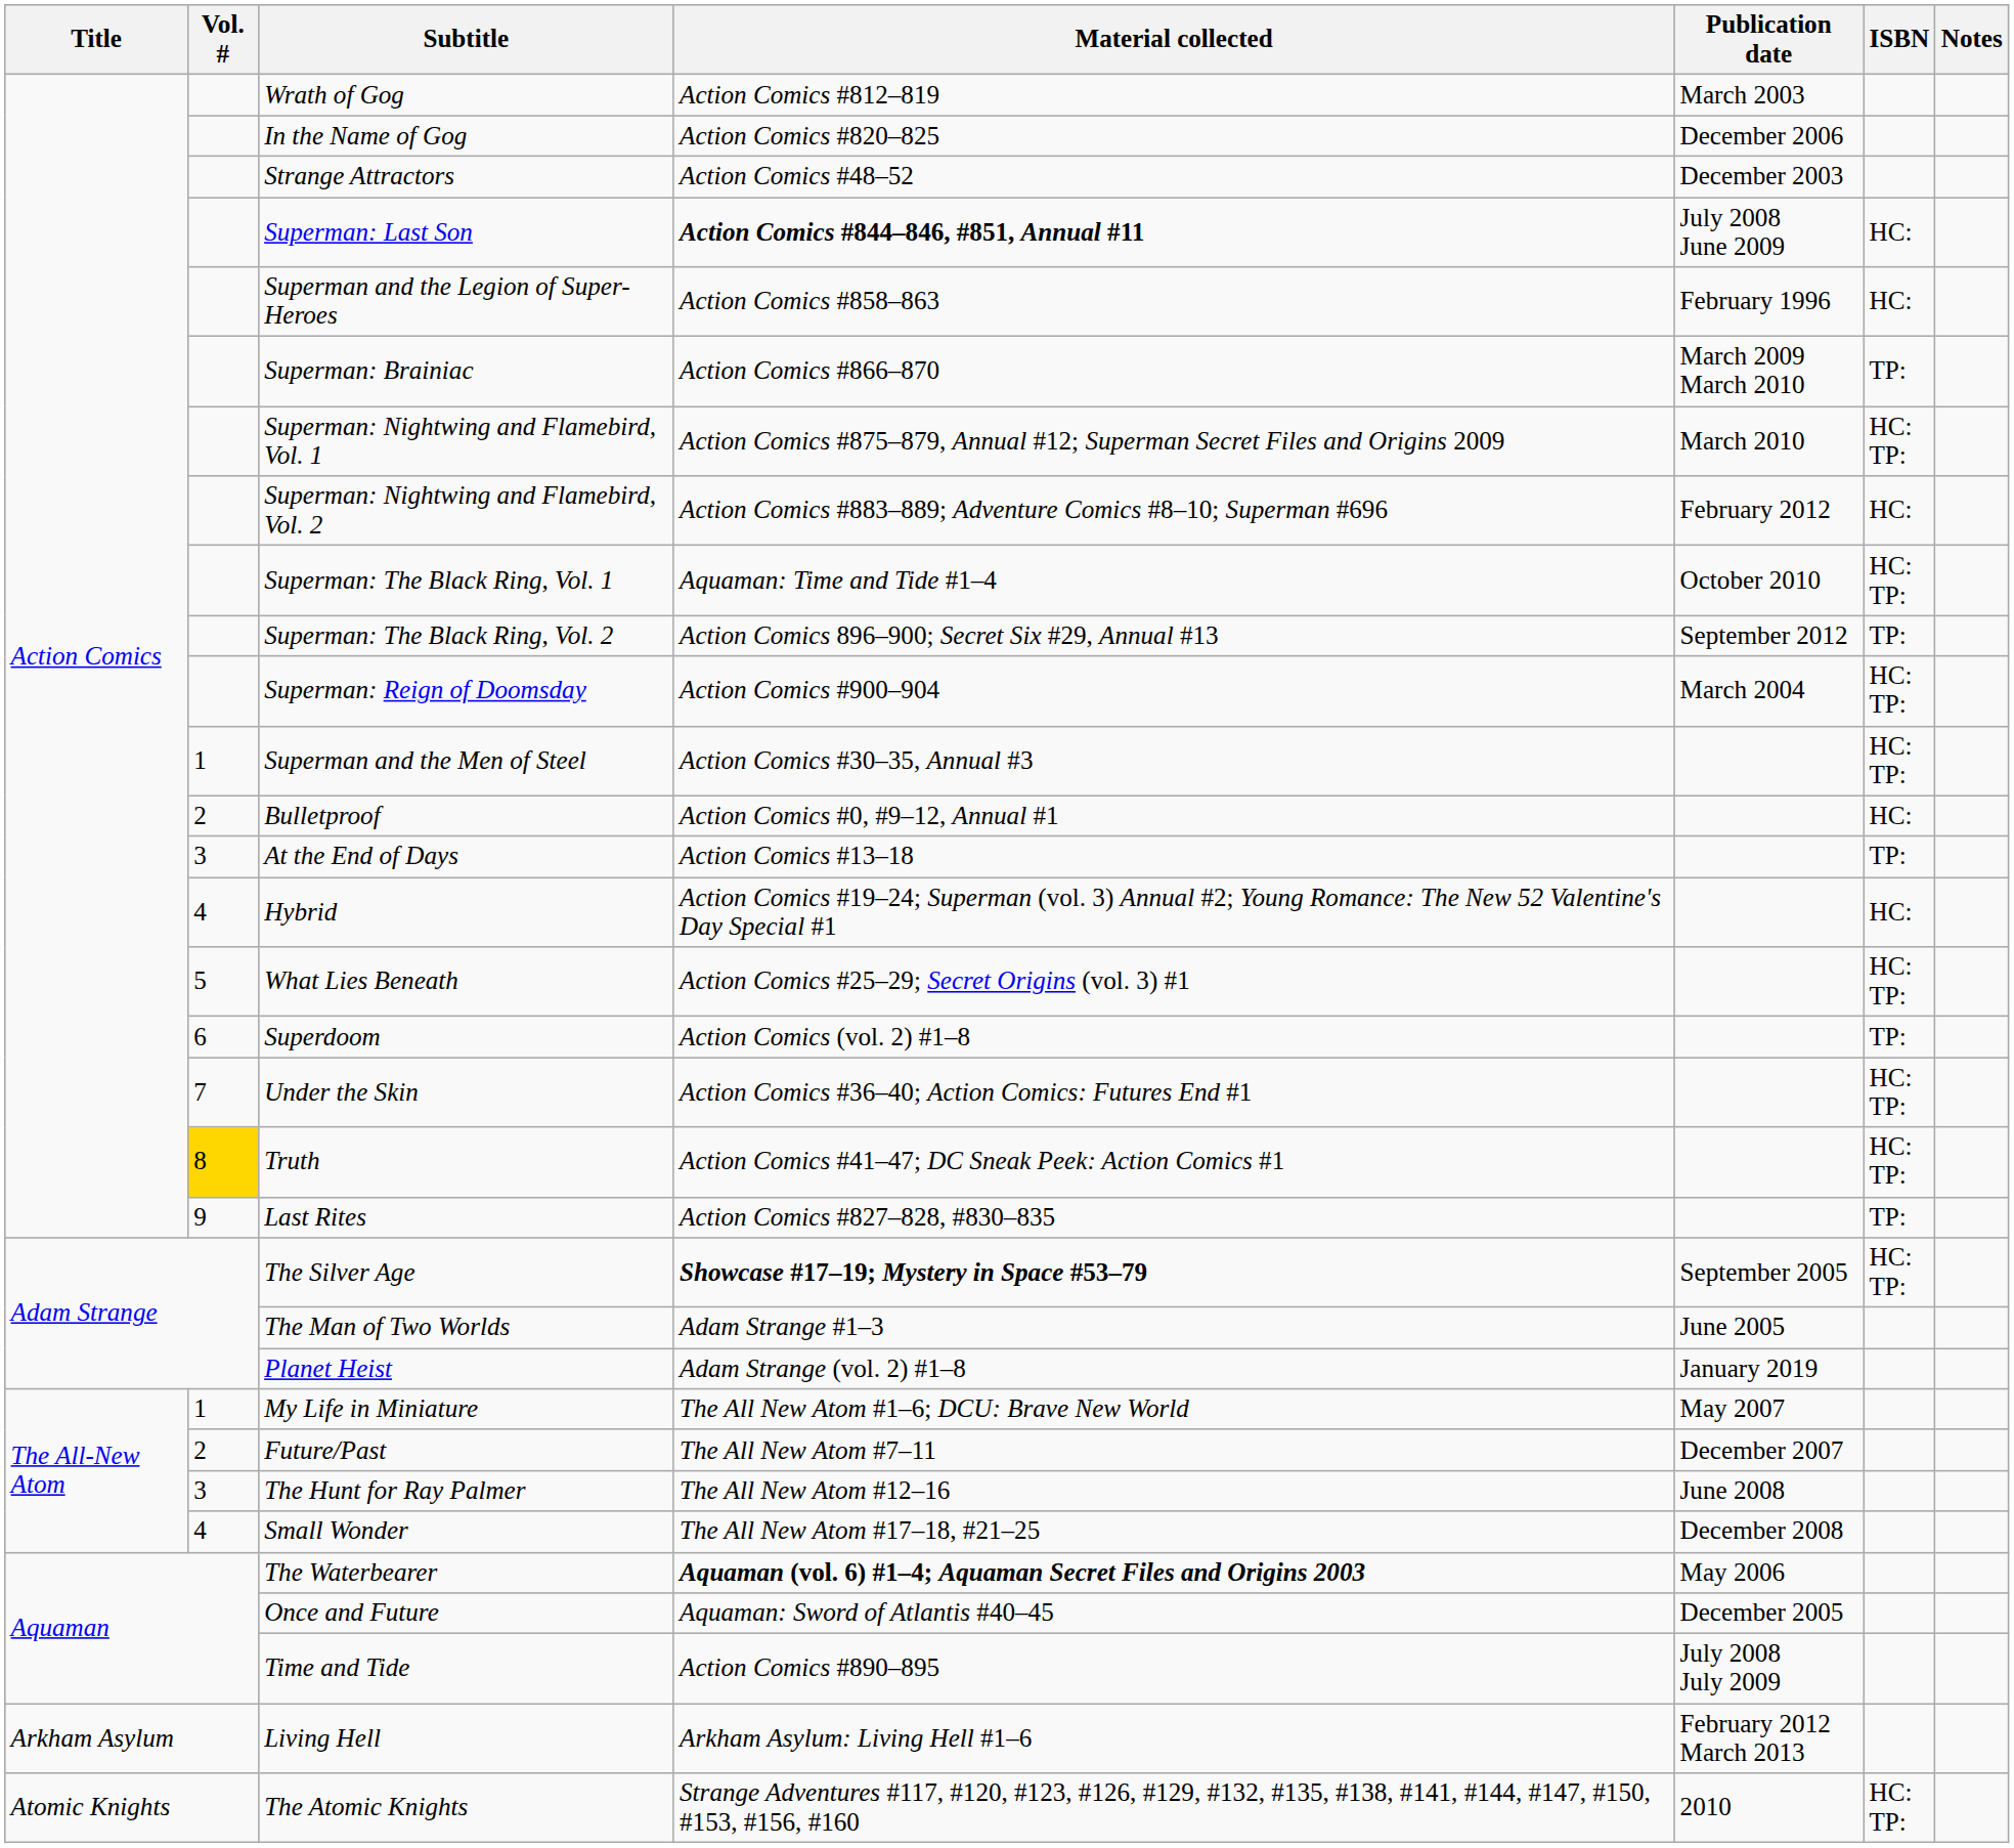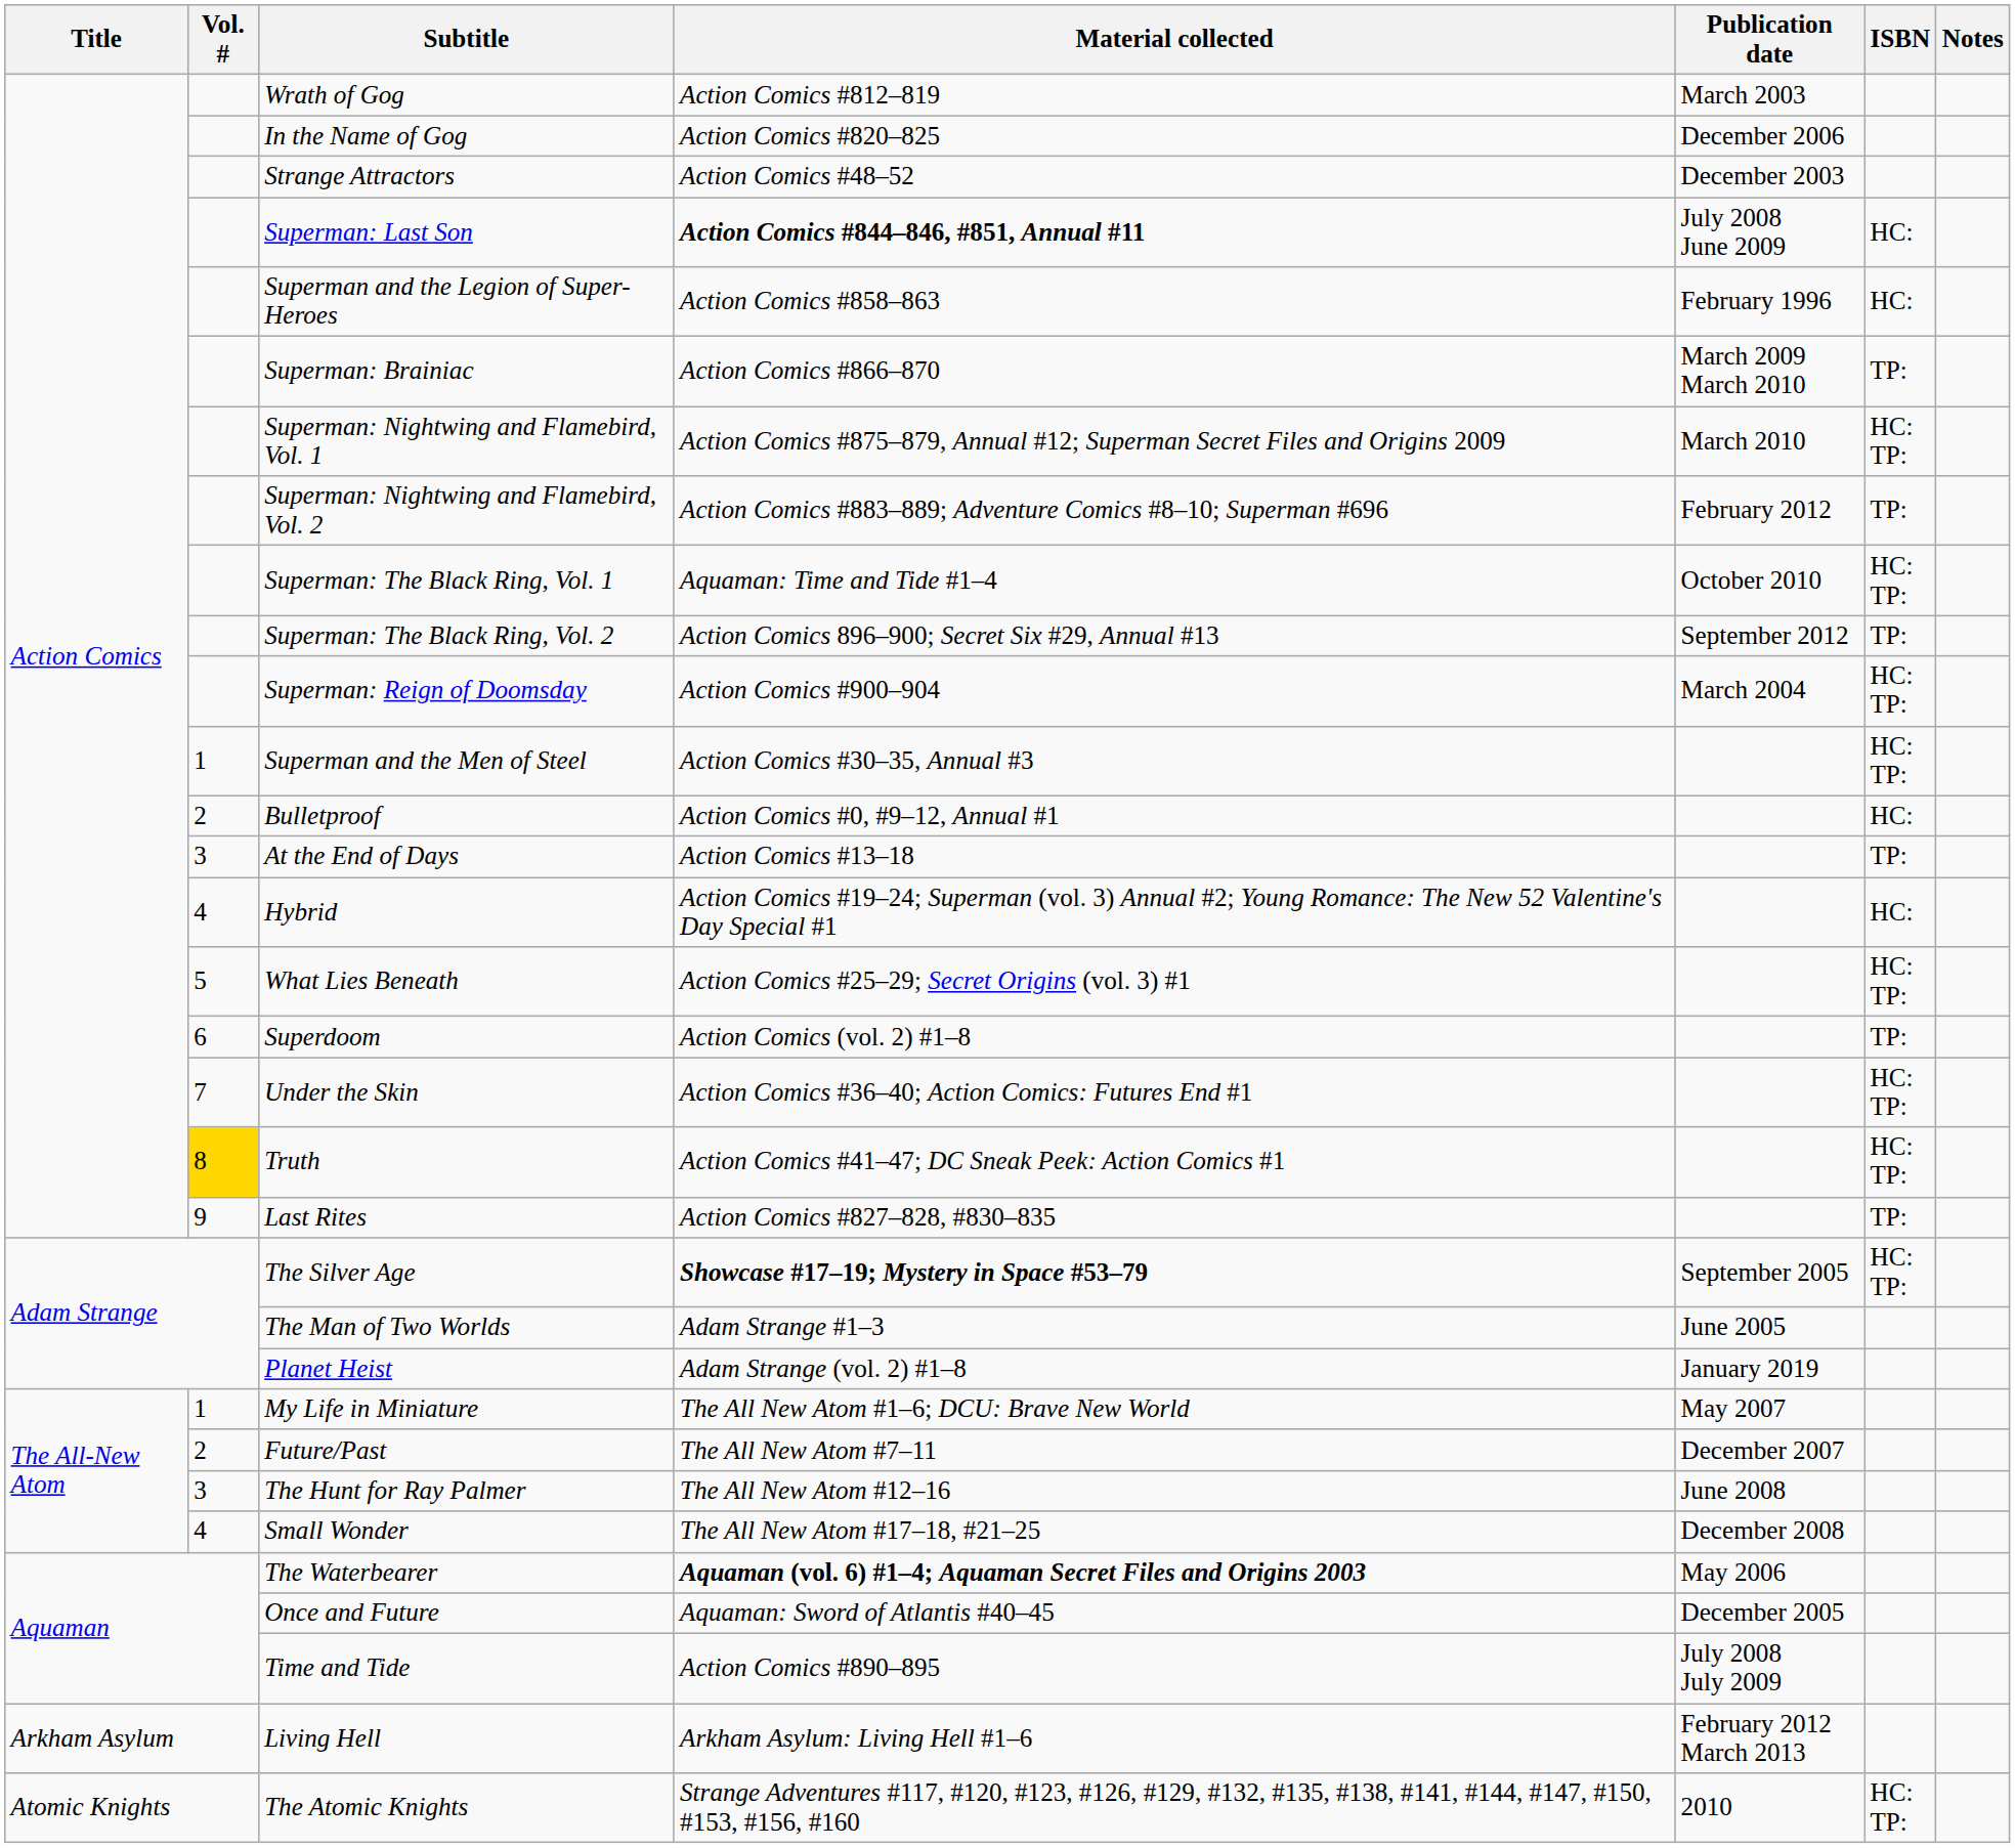Superman: Nightwing and Flamebird, Vol. 2 | ISBN: HC: -> TP:
